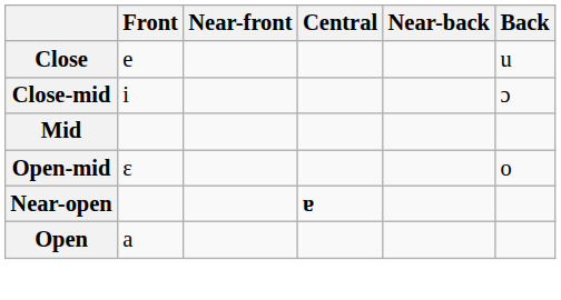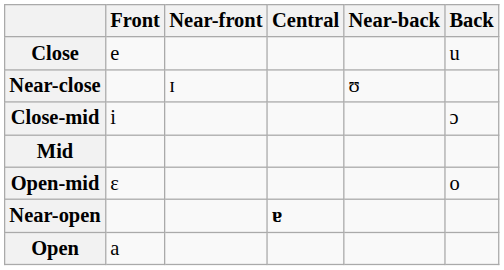+ row: Near-close | ɪ | ʊ
